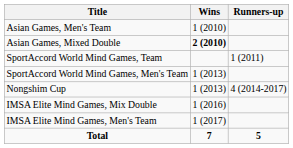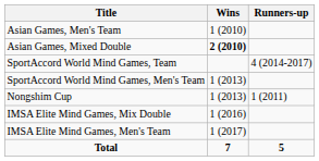SportAccord World Mind Games, Team | Runners-up: 1 (2011) -> 4 (2014-2017)
Nongshim Cup | Runners-up: 4 (2014-2017) -> 1 (2011)
